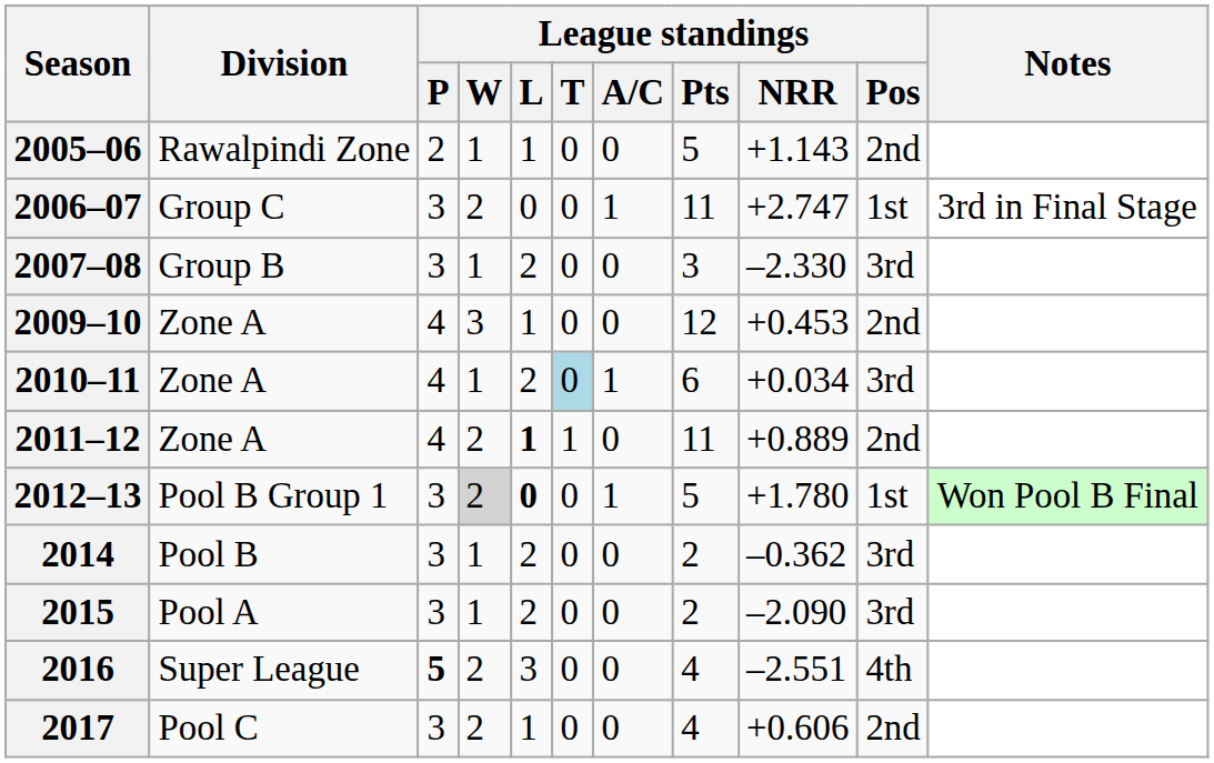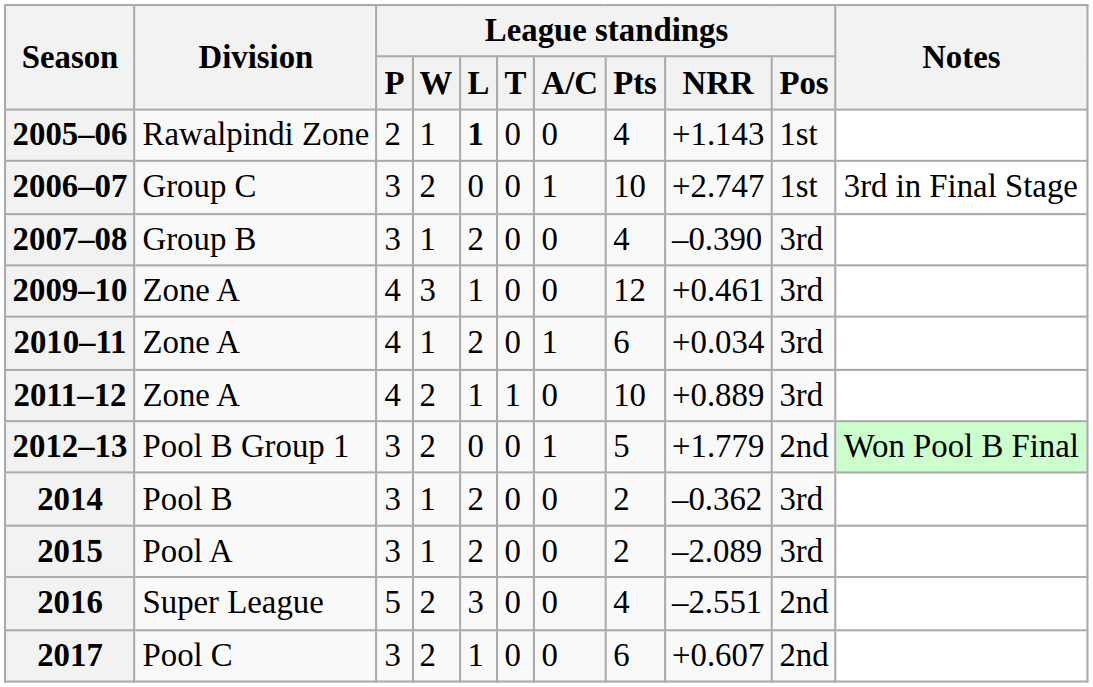2005–06 | League standings / L: normal -> bold
2005–06 | League standings / Pts: 5 -> 4
2005–06 | League standings / Pos: 2nd -> 1st
2006–07 | League standings / Pts: 11 -> 10
2007–08 | League standings / Pts: 3 -> 4
2007–08 | League standings / NRR: –2.330 -> –0.390
2009–10 | League standings / NRR: +0.453 -> +0.461
2009–10 | League standings / Pos: 2nd -> 3rd
2010–11 | League standings / T: lightblue background -> no background
2011–12 | League standings / L: bold -> normal
2011–12 | League standings / Pts: 11 -> 10
2011–12 | League standings / Pos: 2nd -> 3rd
2012–13 | League standings / W: lightgrey background -> no background
2012–13 | League standings / L: bold -> normal
2012–13 | League standings / NRR: +1.780 -> +1.779
2012–13 | League standings / Pos: 1st -> 2nd
2015 | League standings / NRR: –2.090 -> –2.089
2016 | League standings / P: bold -> normal
2016 | League standings / Pos: 4th -> 2nd
2017 | League standings / Pts: 4 -> 6
2017 | League standings / NRR: +0.606 -> +0.607
